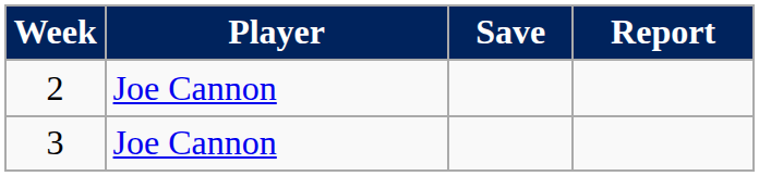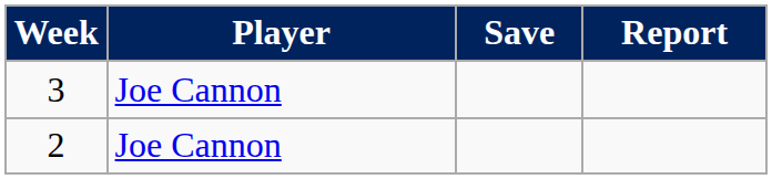rows swapped: 2 <-> 3
